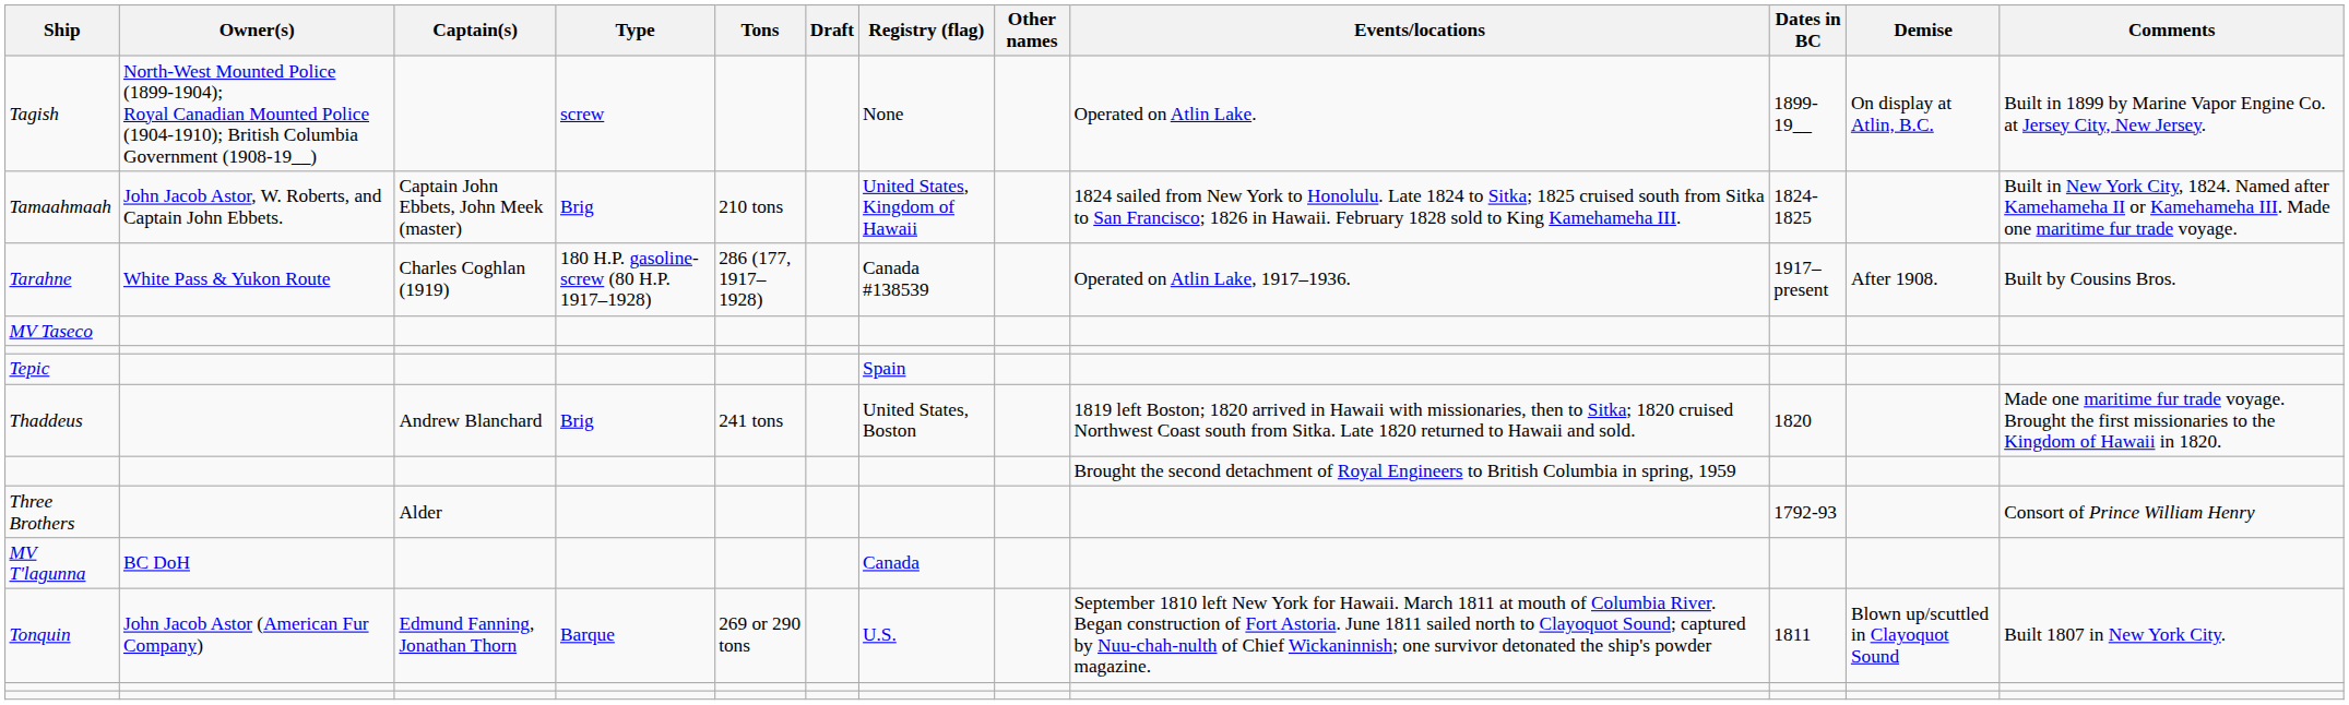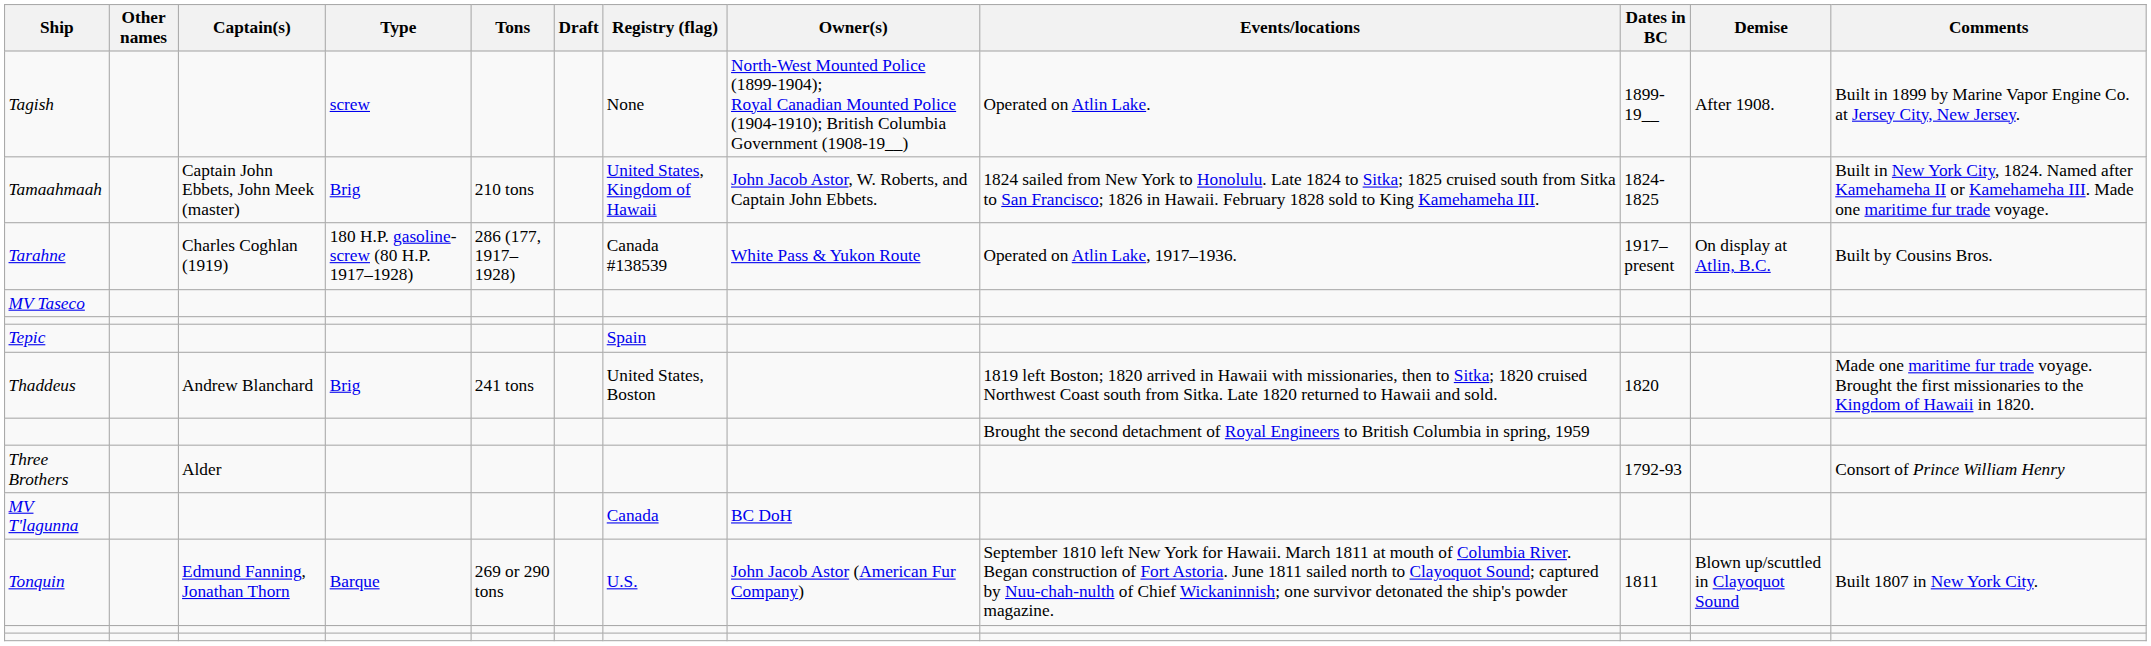columns swapped: Other names <-> Owner(s)
Tagish | Demise: On display at Atlin, B.C. -> After 1908.
Tarahne | Demise: After 1908. -> On display at Atlin, B.C.
